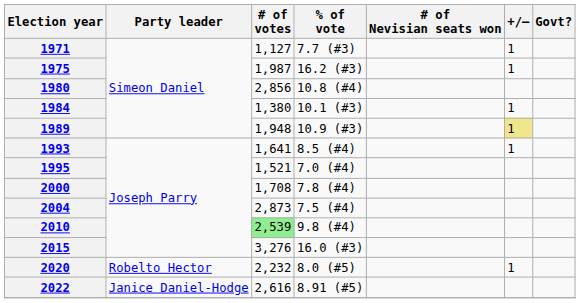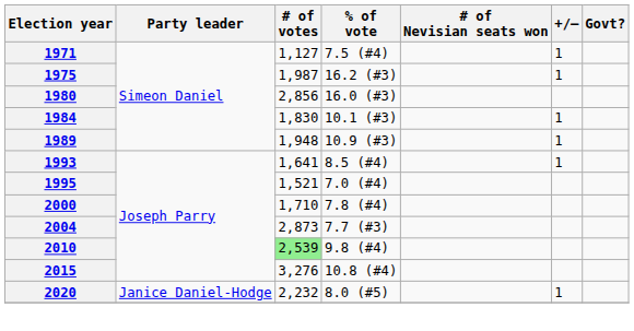1971 | % of vote: 7.7 (#3) -> 7.5 (#4)
1980 | % of vote: 10.8 (#4) -> 16.0 (#3)
1984 | # of votes: 1,380 -> 1,830
1989 | +/–: khaki background -> no background
2000 | # of votes: 1,708 -> 1,710
2004 | % of vote: 7.5 (#4) -> 7.7 (#3)
2015 | % of vote: 16.0 (#3) -> 10.8 (#4)
2020 | Party leader: Robelto Hector -> Janice Daniel-Hodge
- row: 2022 | Janice Daniel-Hodge | 2,616 | 8.91 (#5)
